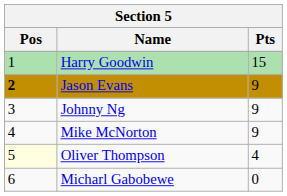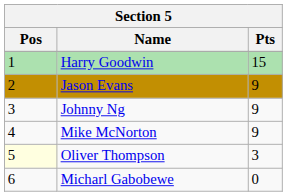Jason Evans | Pos: bold -> normal
Oliver Thompson | Pts: 4 -> 3
